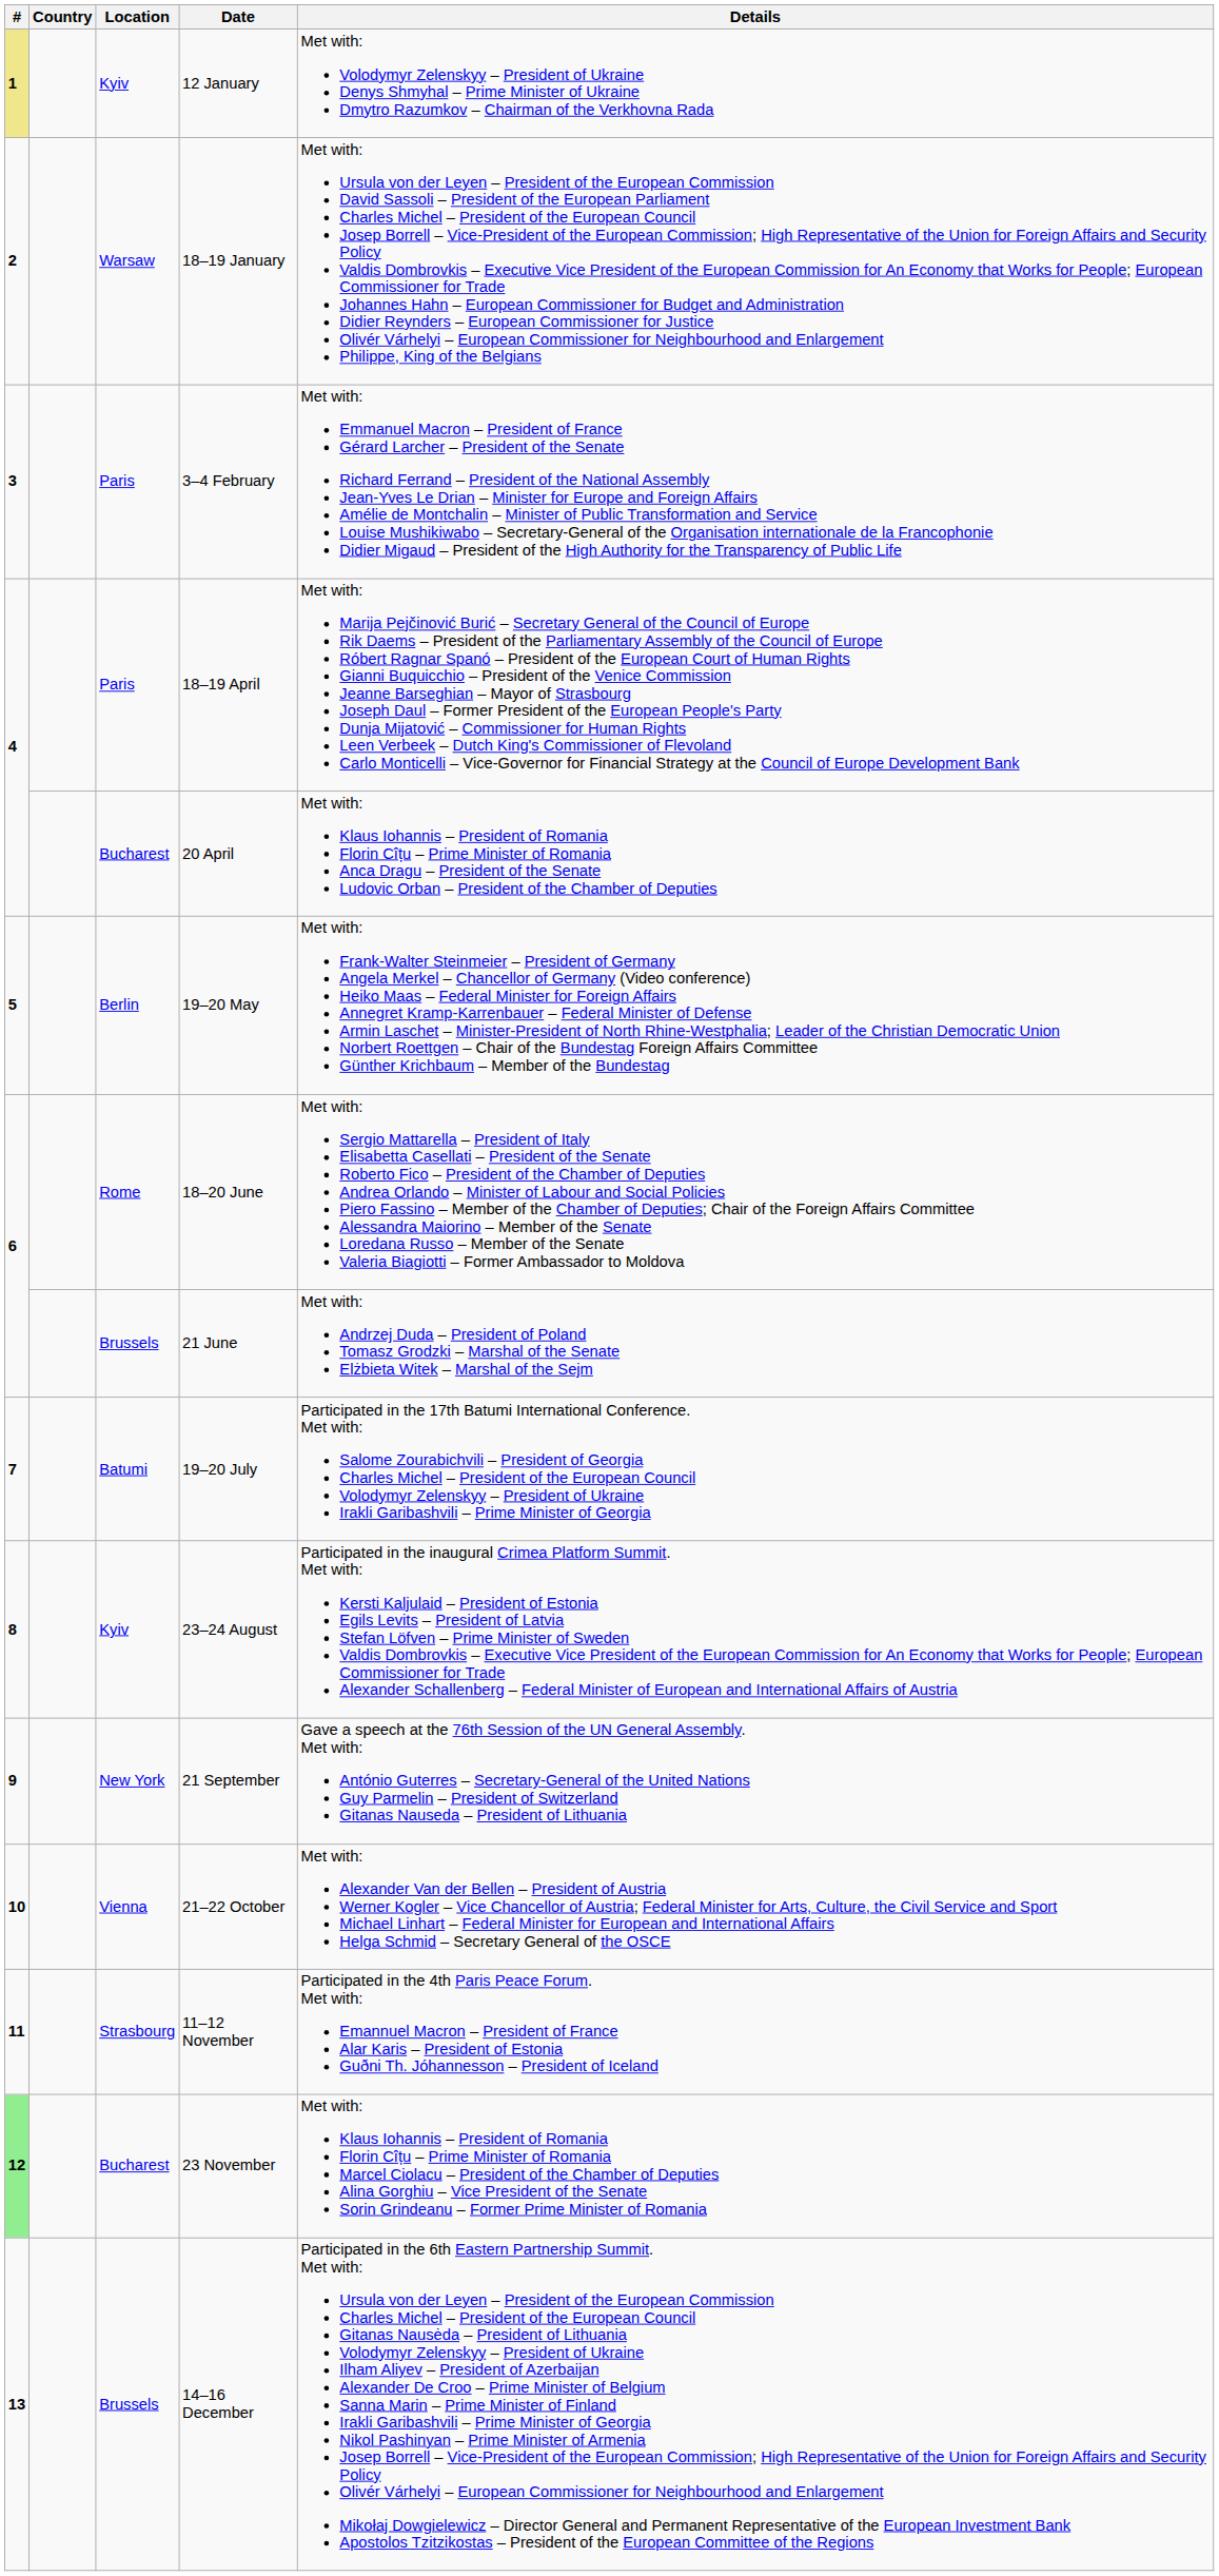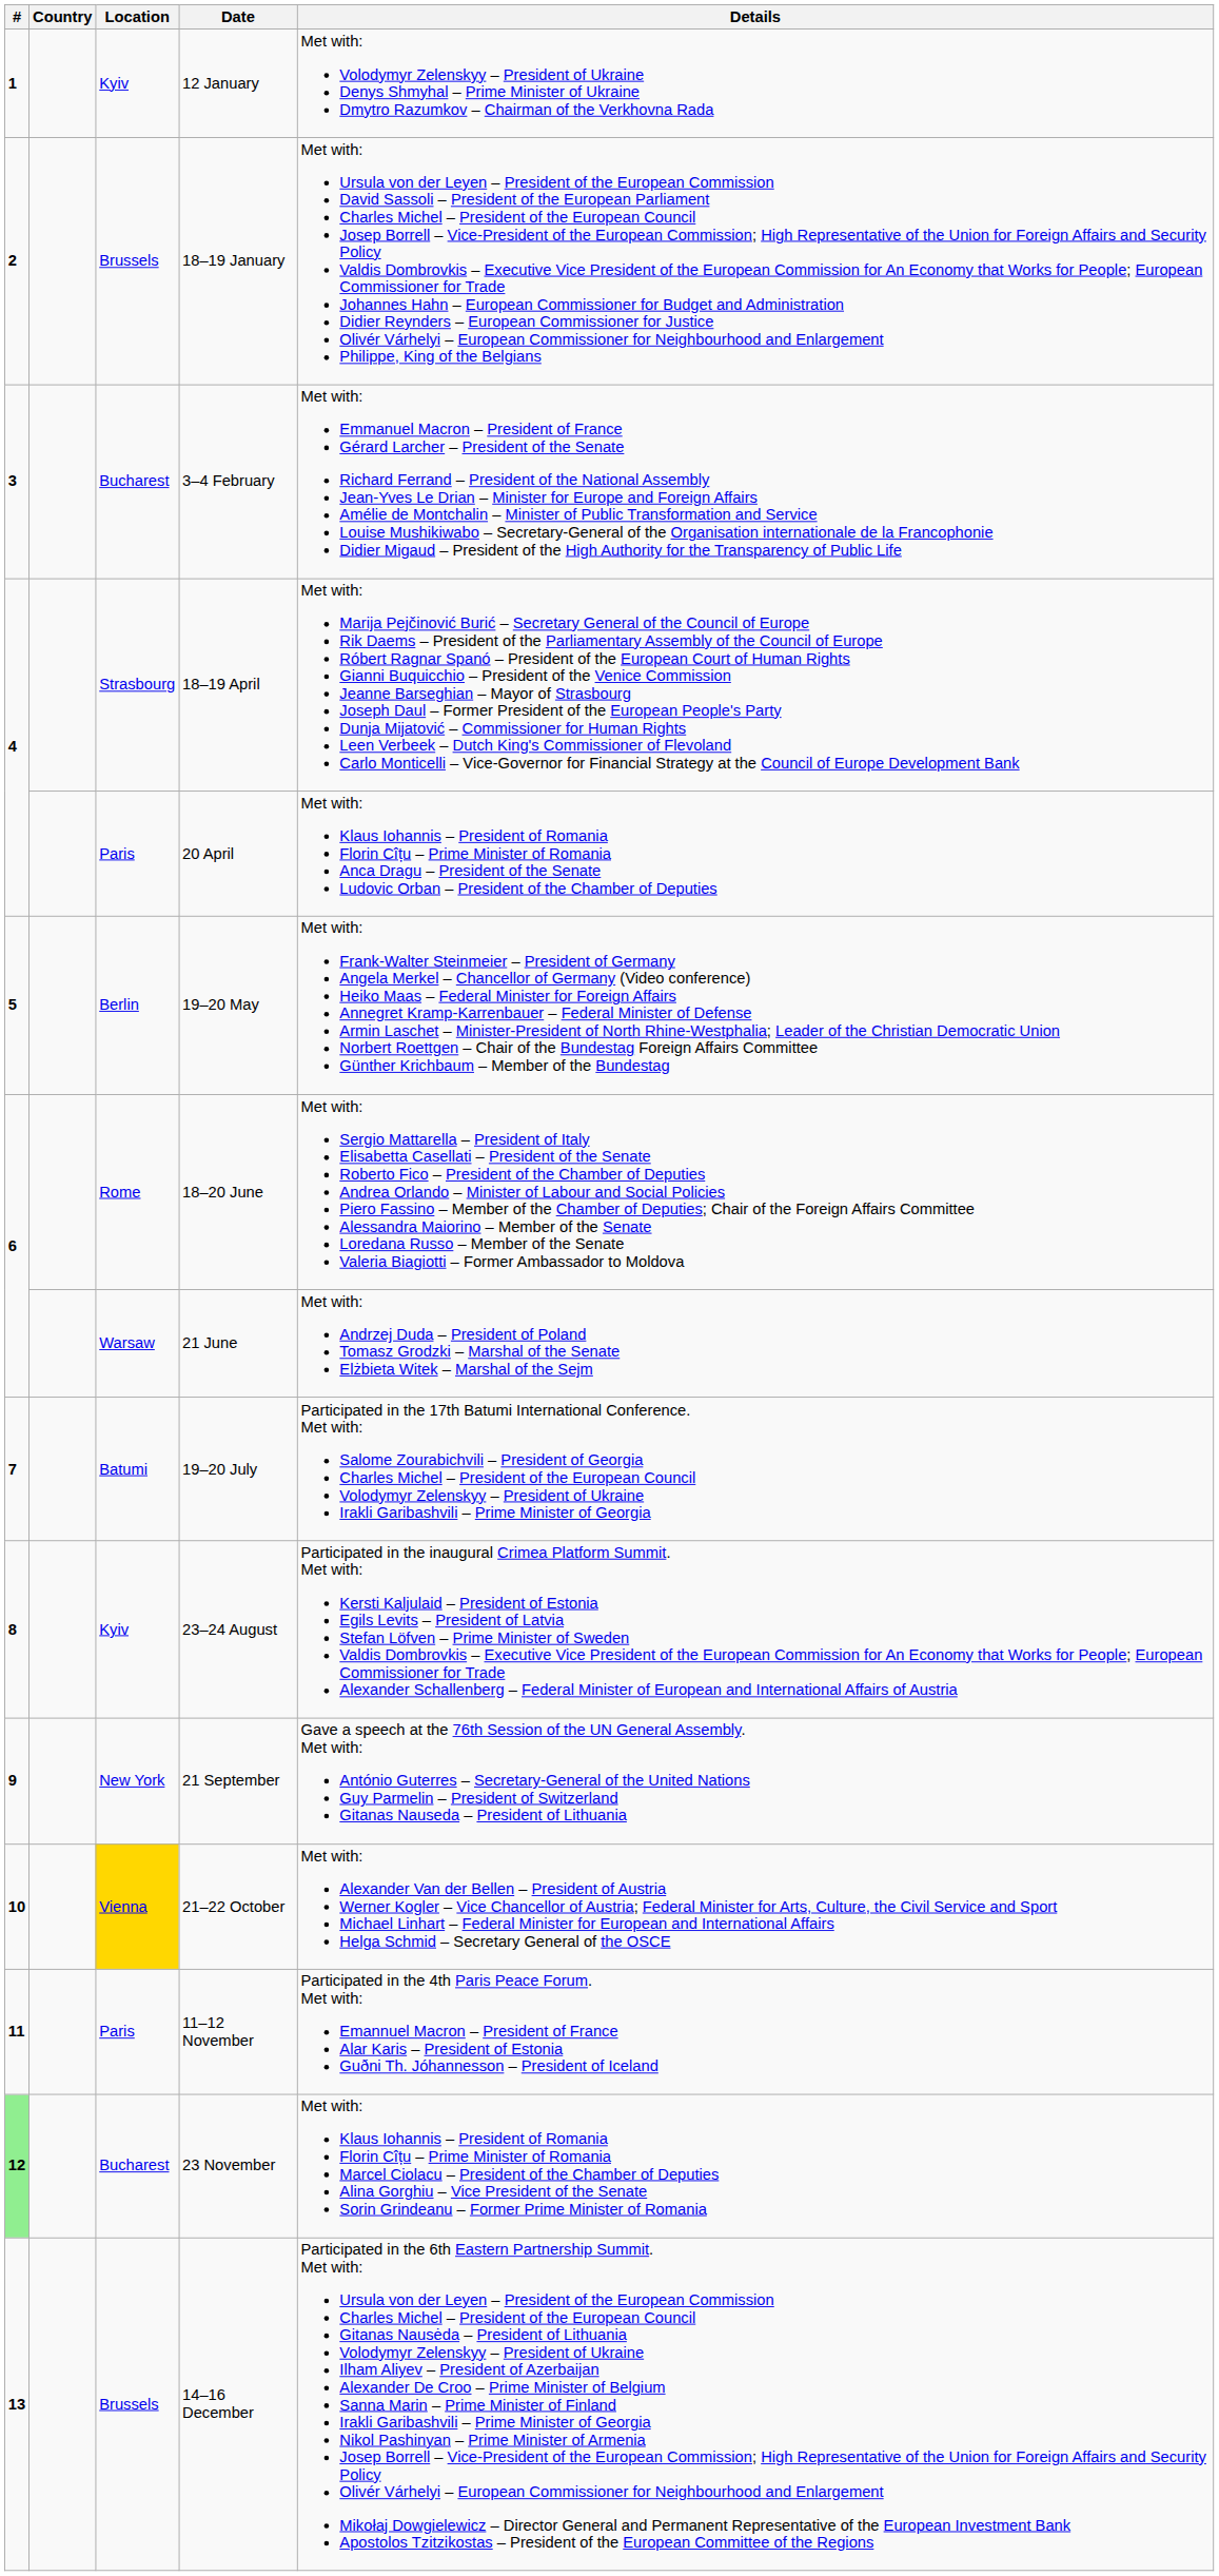12 January | #: khaki background -> no background
18–19 January | Location: Warsaw -> Brussels
3–4 February | Location: Paris -> Bucharest
18–19 April | Location: Paris -> Strasbourg
20 April | Location: Bucharest -> Paris
21 June | Location: Brussels -> Warsaw
21–22 October | Location: no background -> gold background
11–12 November | Location: Strasbourg -> Paris
